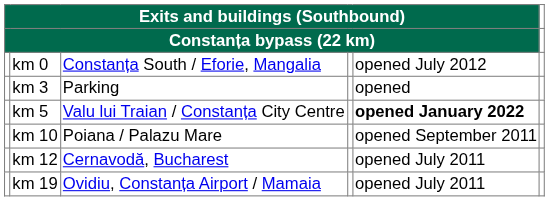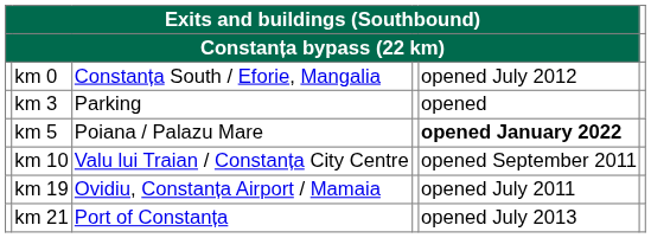km 5 | column 3: Valu lui Traian / Constanța City Centre -> Poiana / Palazu Mare
km 10 | column 3: Poiana / Palazu Mare -> Valu lui Traian / Constanța City Centre
- row: km 12 | Cernavodă, Bucharest | opened July 2011
+ row: km 21 | Port of Constanța | opened July 2013
